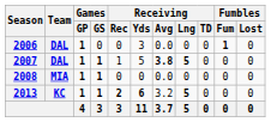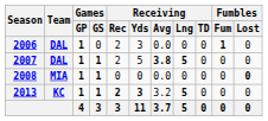2006 | Receiving / Rec: 0 -> 2
2007 | Receiving / Rec: 1 -> 2
2008 | Fumbles / Lost: normal -> bold
2013 | Receiving / Yds: 6 -> 3
